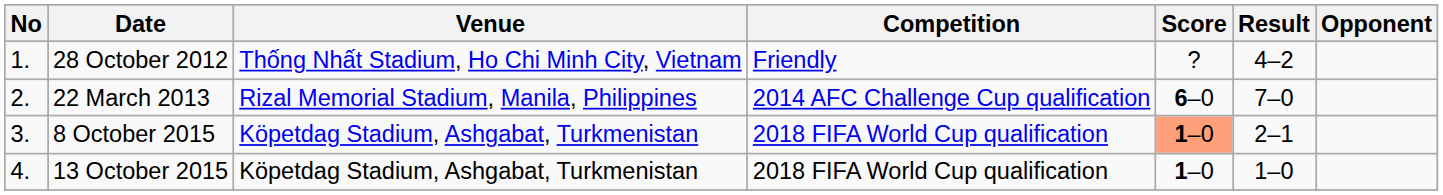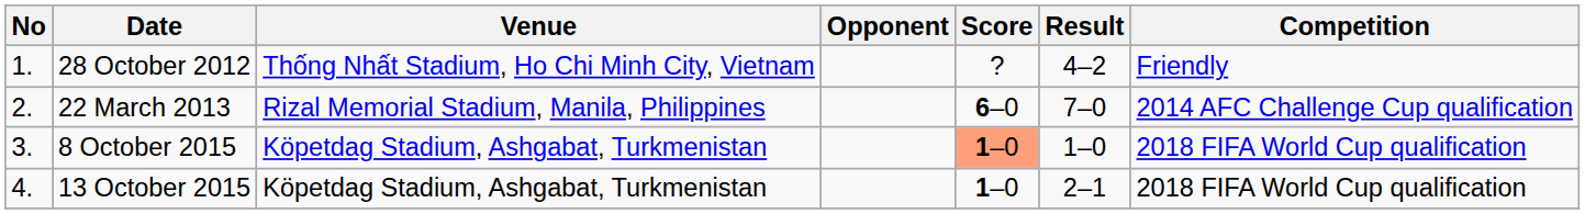columns swapped: Opponent <-> Competition
8 October 2015 | Result: 2–1 -> 1–0
13 October 2015 | Result: 1–0 -> 2–1
